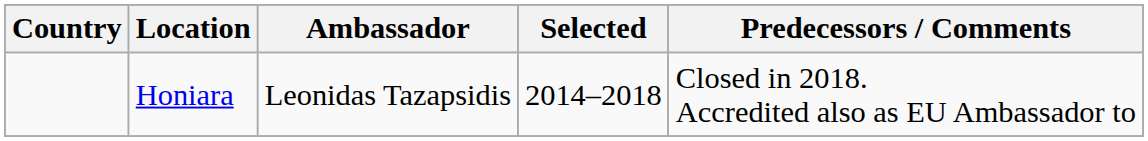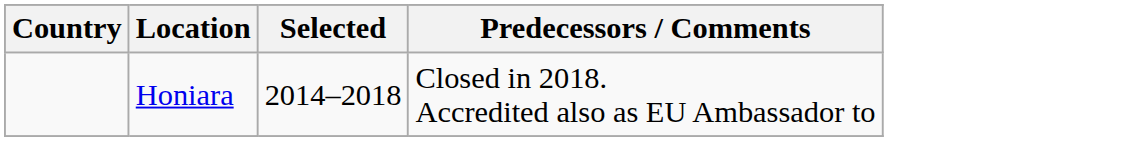- column: Ambassador | Leonidas Tazapsidis
